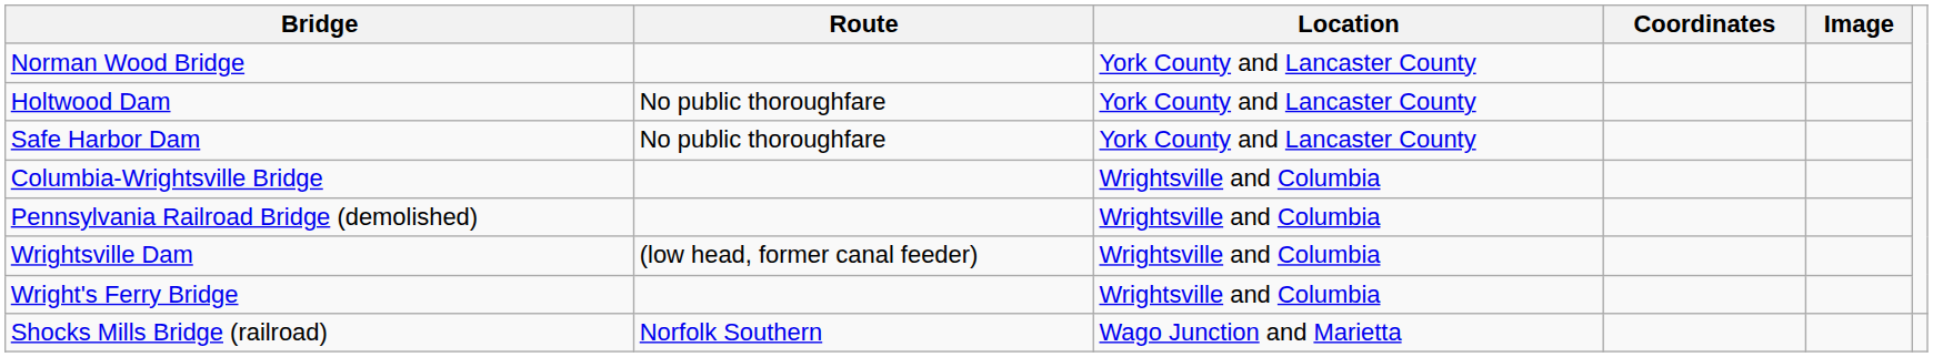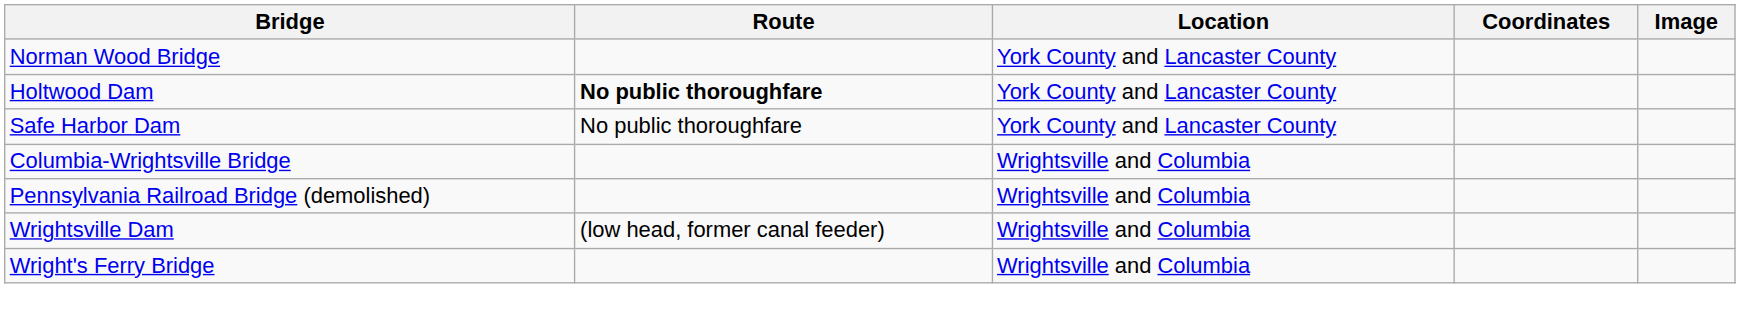Holtwood Dam | Route: normal -> bold
- row: Shocks Mills Bridge (railroad) | Norfolk Southern | Wago Junction and Marietta
